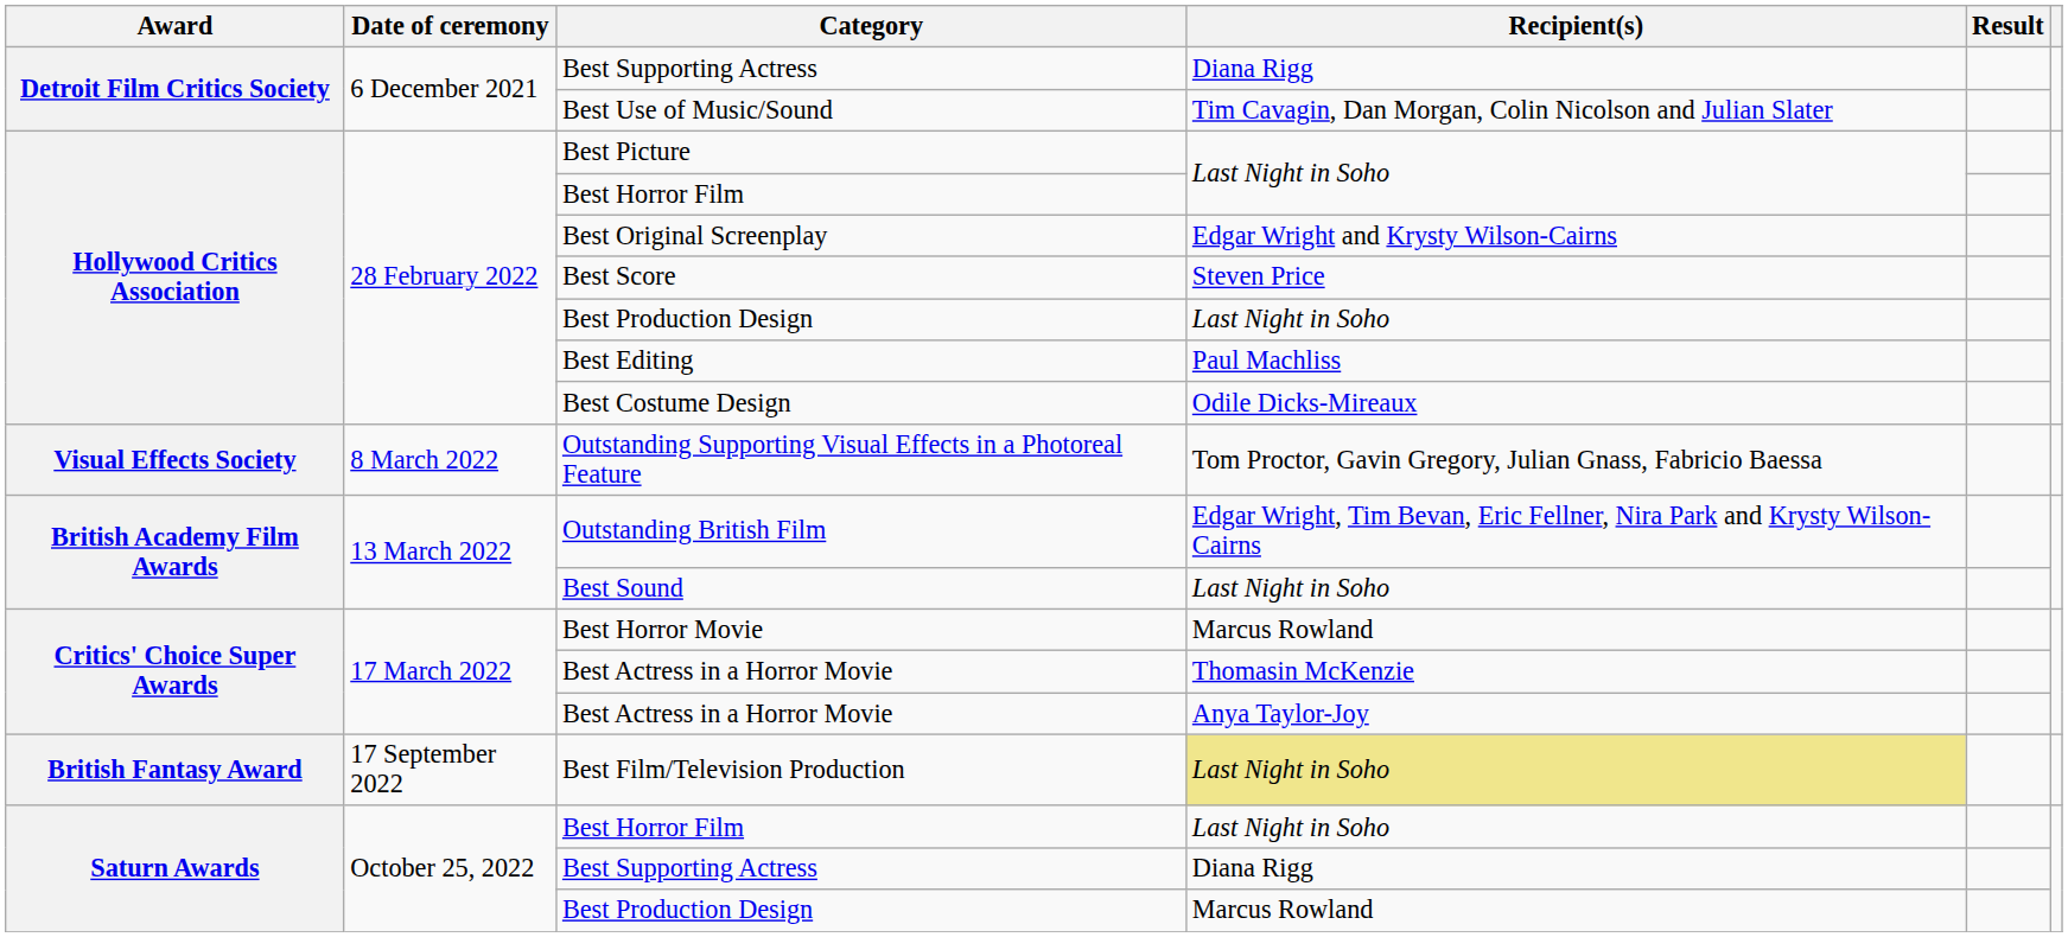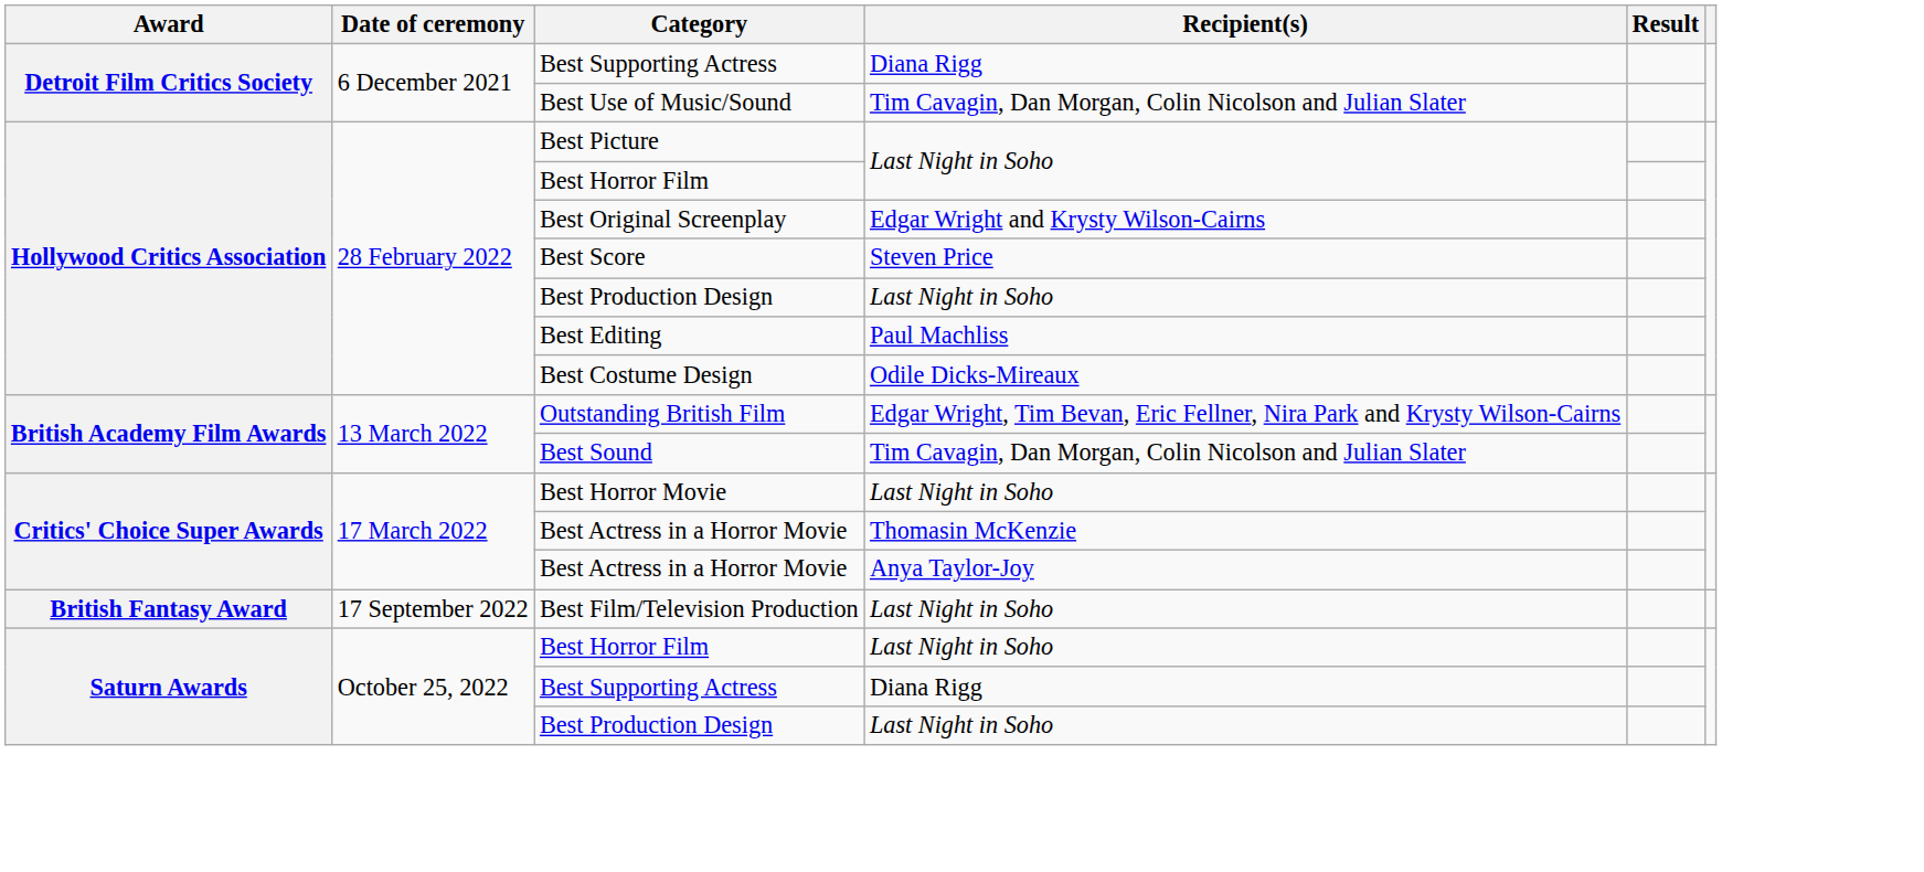- row: Visual Effects Society | 8 March 2022 | Outstanding Supporting Visual Effects in a Photoreal Feature | Tom Proctor, Gavin Gregory, Julian Gnass, Fabricio Baessa
Best Sound | Recipient(s): Last Night in Soho -> Tim Cavagin, Dan Morgan, Colin Nicolson and Julian Slater
Best Horror Movie | Recipient(s): Marcus Rowland -> Last Night in Soho
Best Film/Television Production | Recipient(s): khaki background -> no background
Saturn Awards / Best Production Design | Recipient(s): Marcus Rowland -> Last Night in Soho
